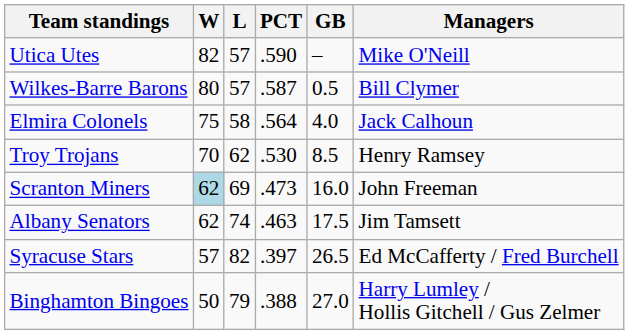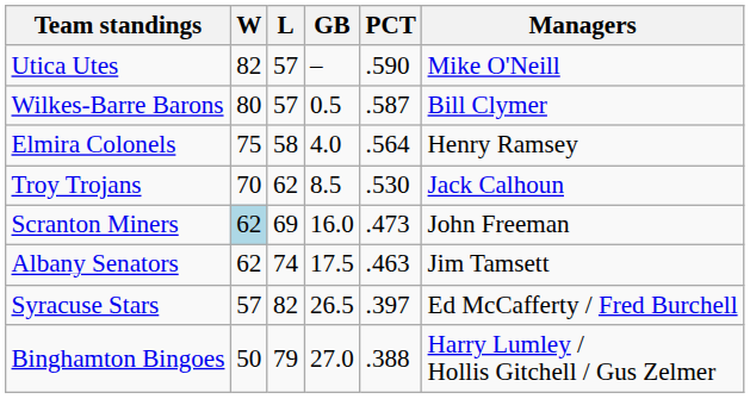columns swapped: PCT <-> GB
Elmira Colonels | Managers: Jack Calhoun -> Henry Ramsey
Troy Trojans | Managers: Henry Ramsey -> Jack Calhoun
